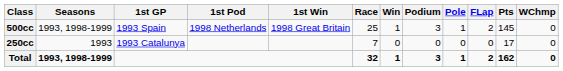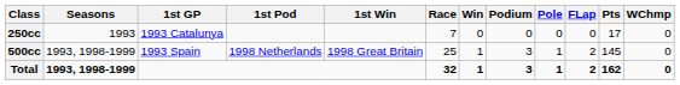rows swapped: 500cc <-> 250cc
